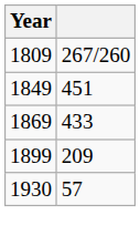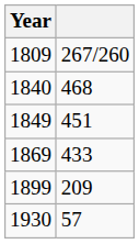+ row: 1840 | 468
